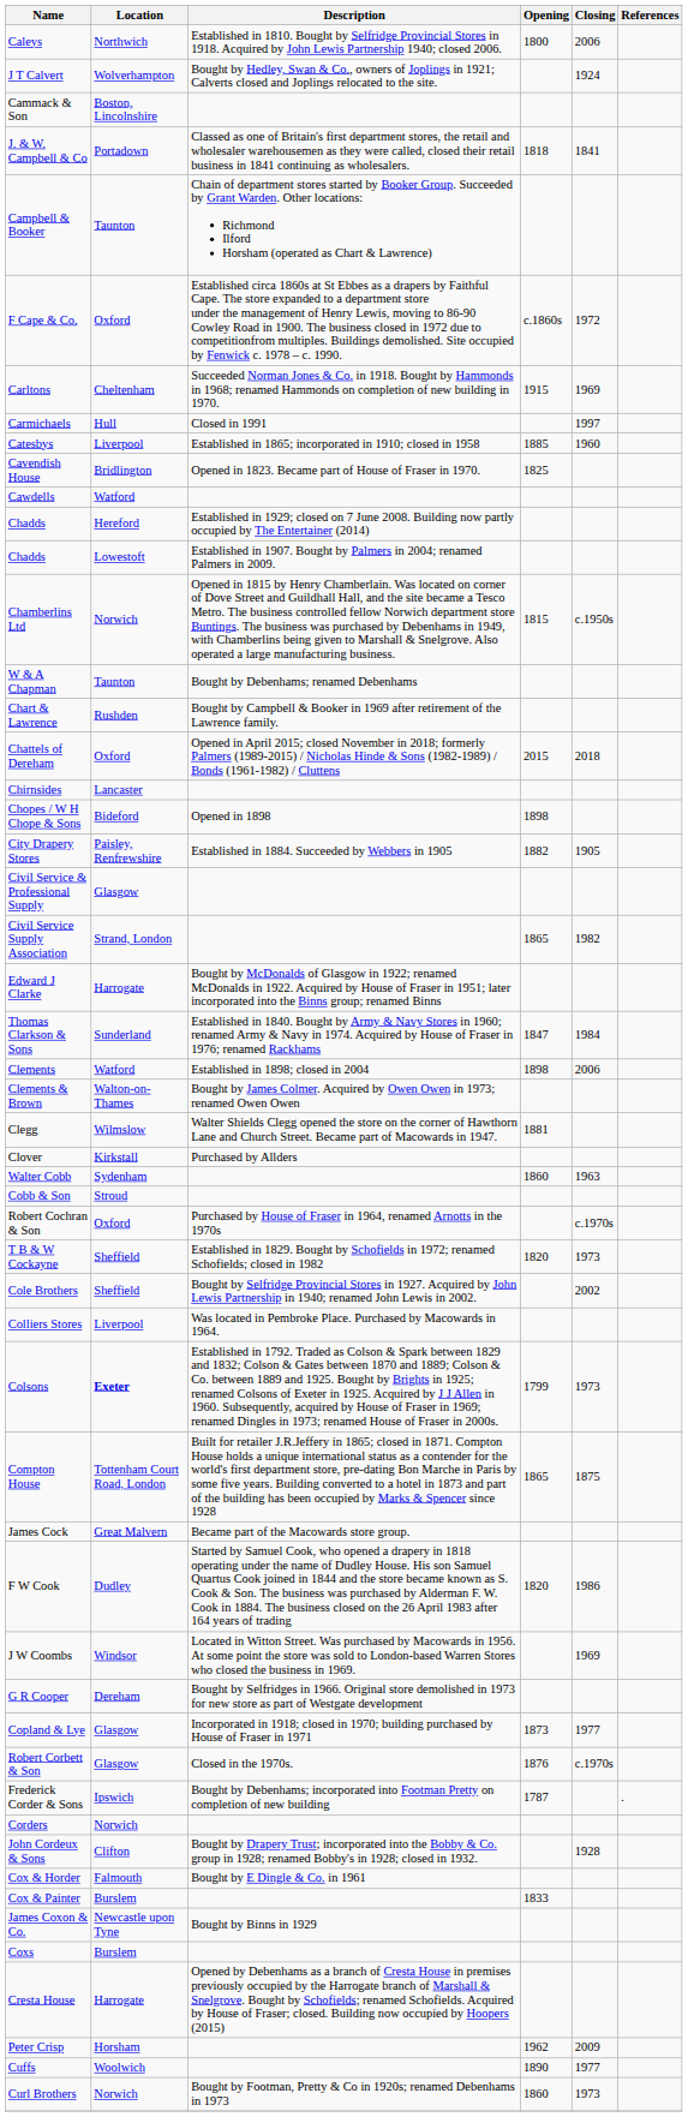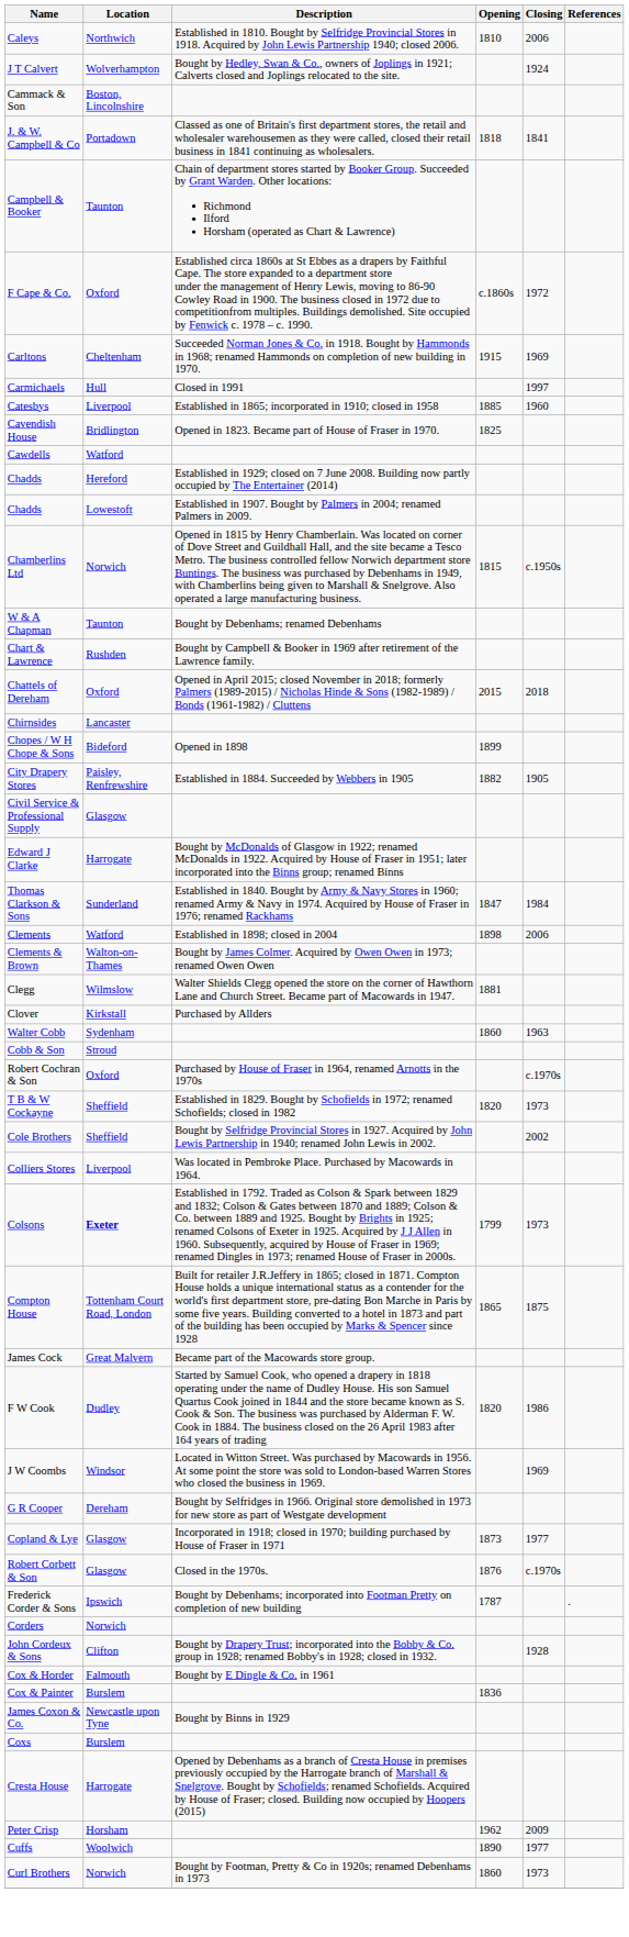Caleys | Opening: 1800 -> 1810
Chopes / W H Chope & Sons | Opening: 1898 -> 1899
- row: Civil Service Supply Association | Strand, London | 1865 | 1982
Cox & Painter | Opening: 1833 -> 1836
